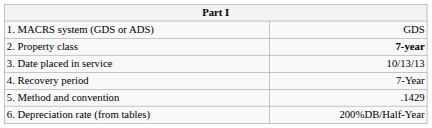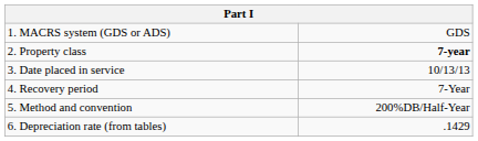5. Method and convention | column 2: .1429 -> 200%DB/Half-Year
6. Depreciation rate (from tables) | column 2: 200%DB/Half-Year -> .1429
